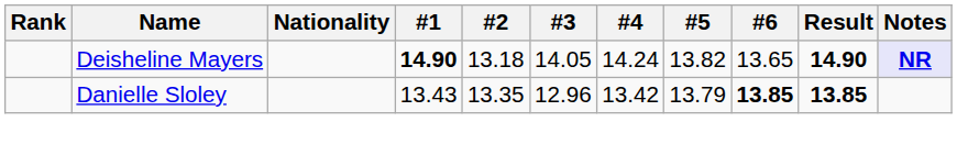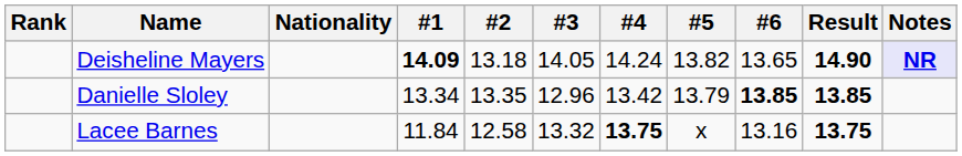Deisheline Mayers | #1: 14.90 -> 14.09
Danielle Sloley | #1: 13.43 -> 13.34
+ row: Lacee Barnes | 11.84 | 12.58 | 13.32 | 13.75 | x | 13.16 | 13.75
